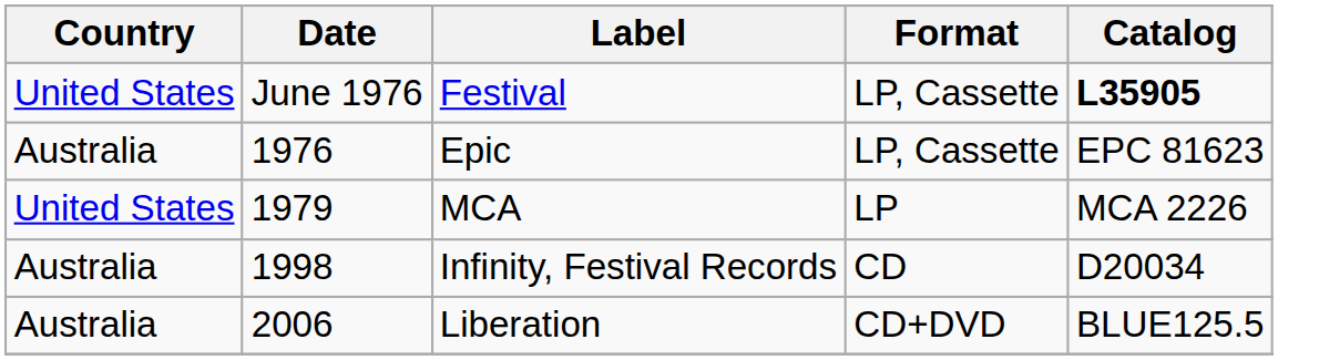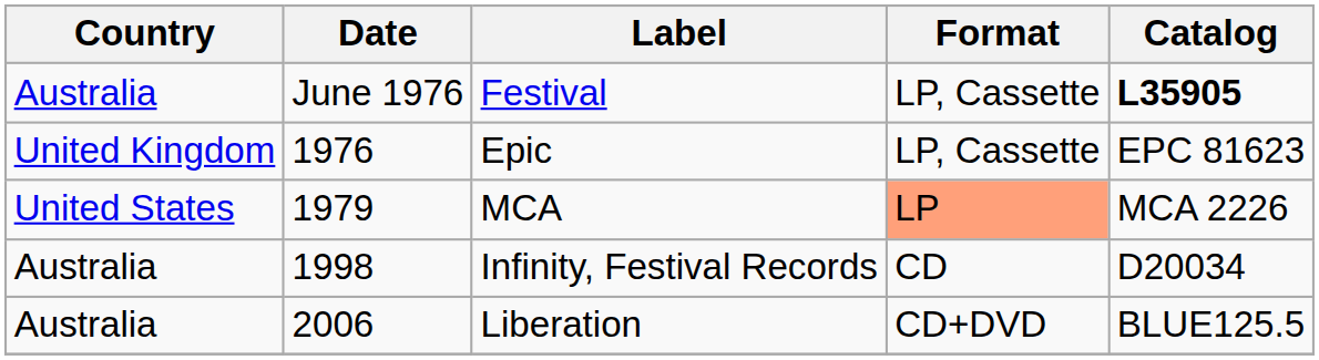Festival | Country: United States -> Australia
Epic | Country: Australia -> United Kingdom
MCA | Format: no background -> lightsalmon background
